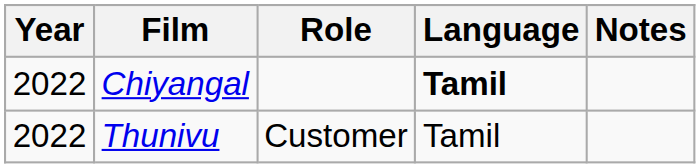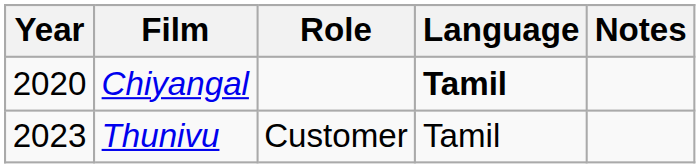Chiyangal | Year: 2022 -> 2020
Thunivu | Year: 2022 -> 2023
